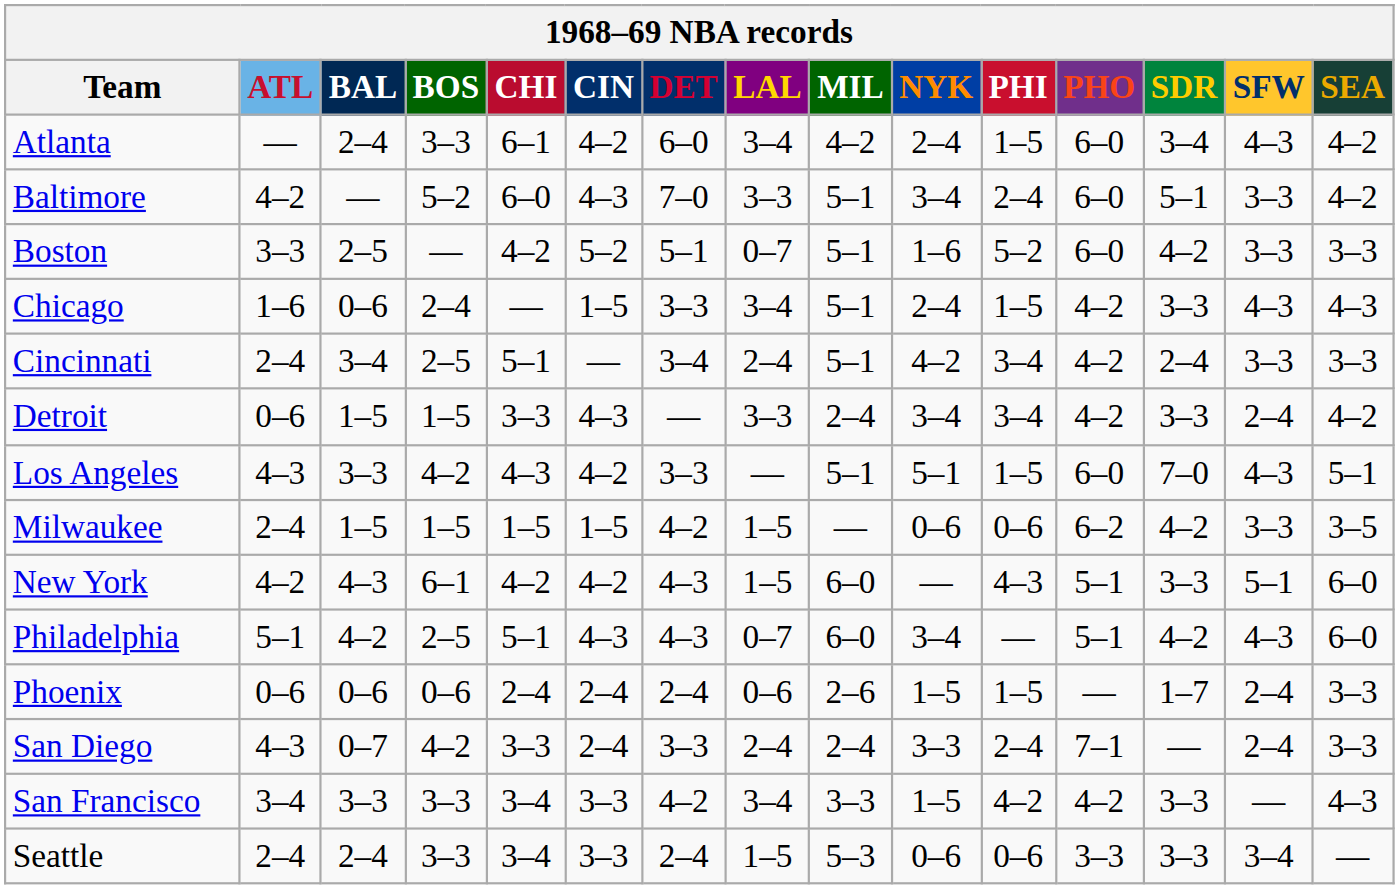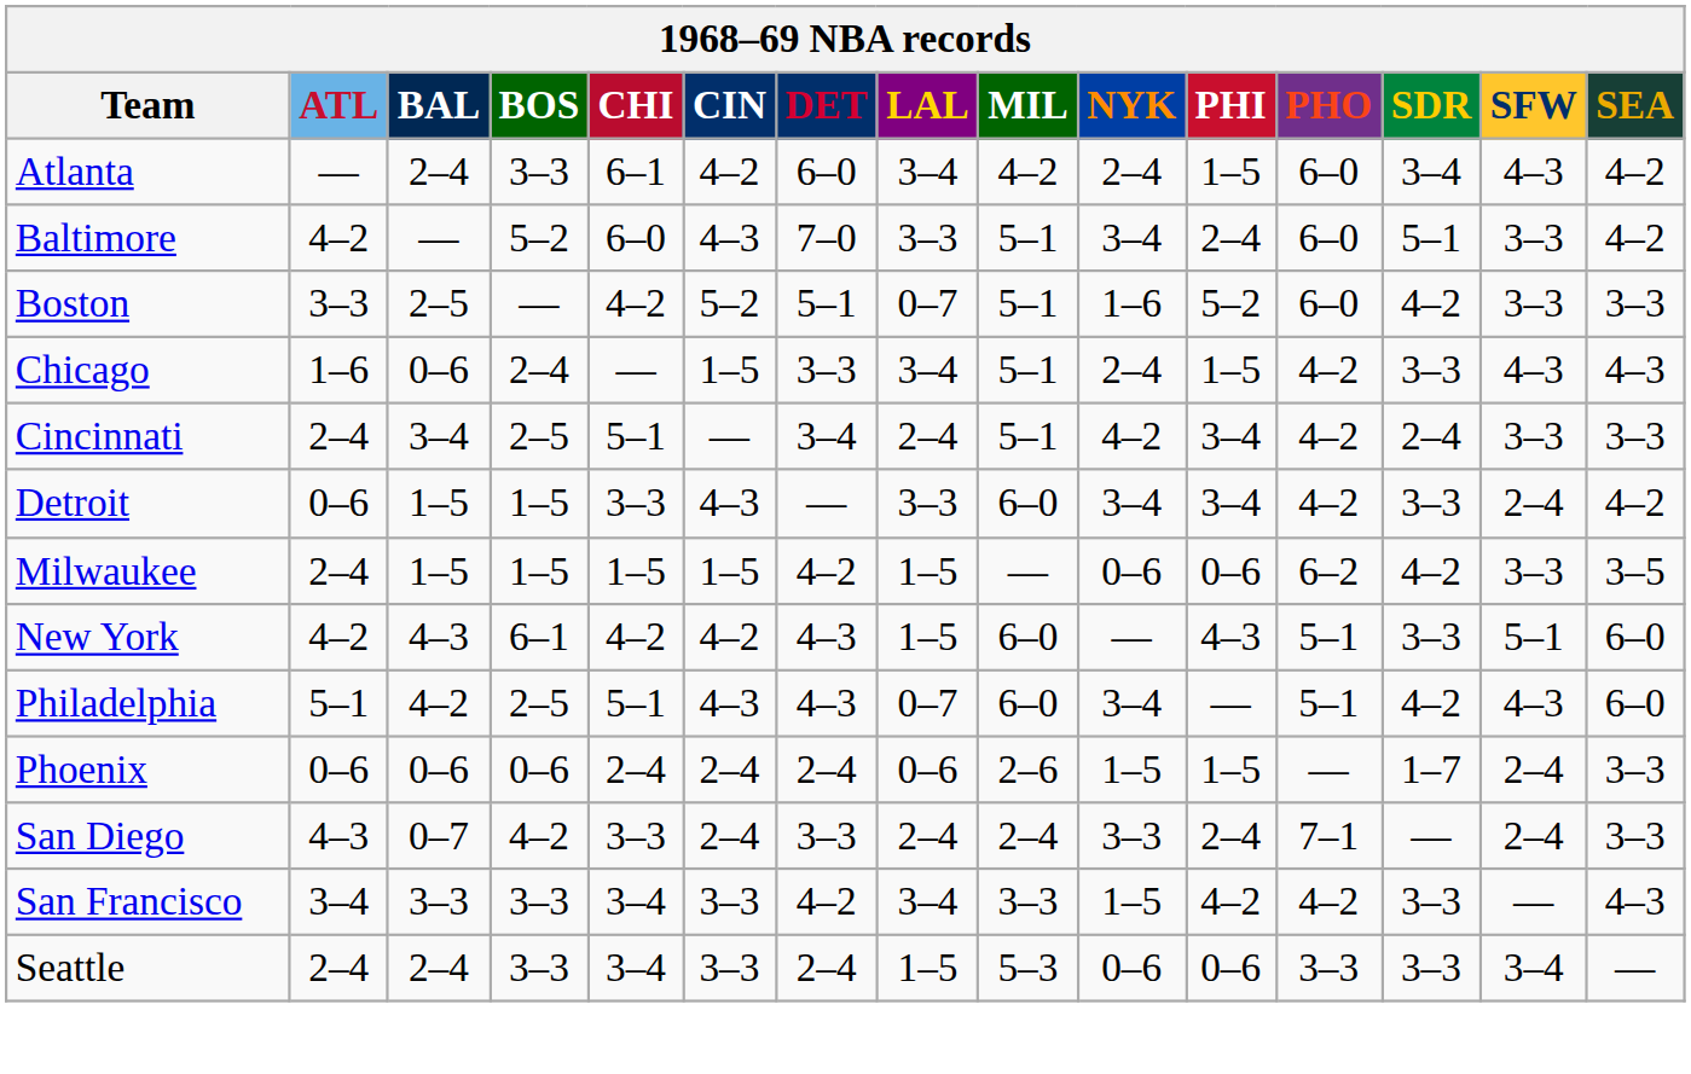Detroit | MIL: 2–4 -> 6–0
- row: Los Angeles | 4–3 | 3–3 | 4–2 | 4–3 | 4–2 | 3–3 | — | 5–1 | 5–1 | 1–5 | 6–0 | 7–0 | 4–3 | 5–1
